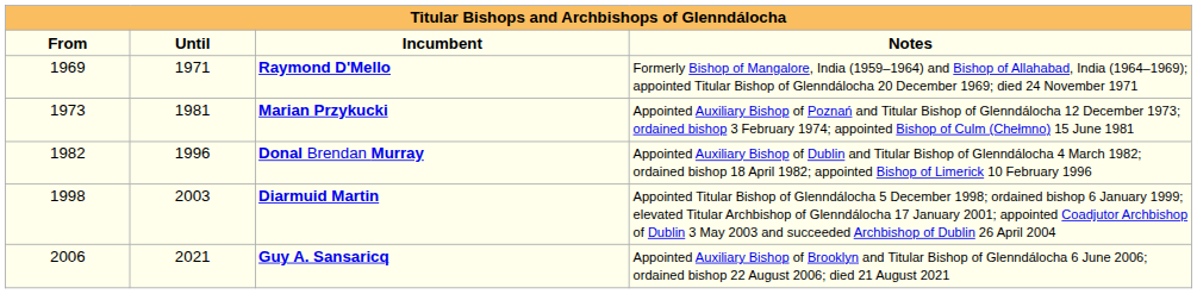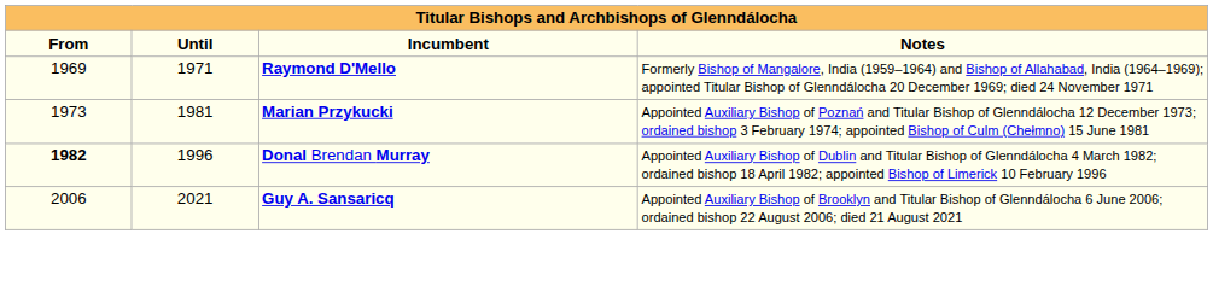Donal Brendan Murray | From: normal -> bold
- row: 1998 | 2003 | Diarmuid Martin | Appointed Titular Bishop of Glenndálocha 5 December 1998; ordained bishop 6 January 1999; elevated Titular Archbishop of Glenndálocha 17 January 2001; appointed Coadjutor Archbishop of Dublin 3 May 2003 and succeeded Archbishop of Dublin 26 April 2004
